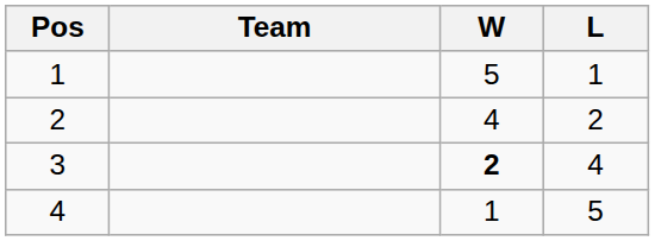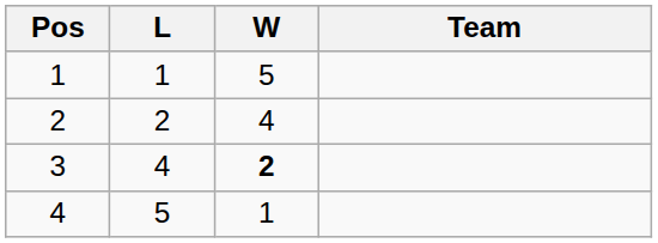columns swapped: Team <-> L
